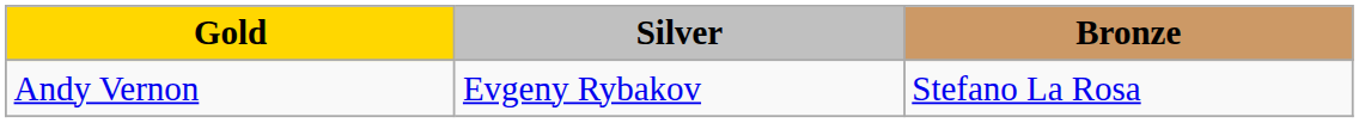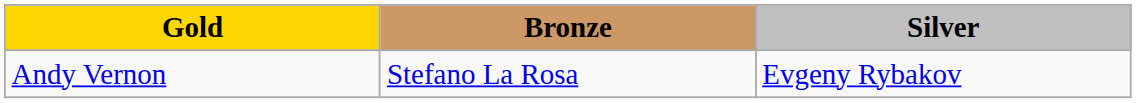columns swapped: Silver <-> Bronze
